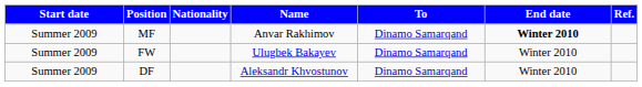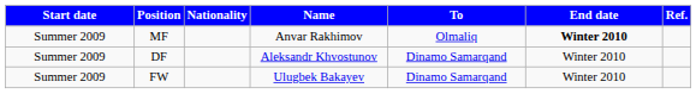MF | To: Dinamo Samarqand -> Olmaliq
rows swapped: DF <-> FW
